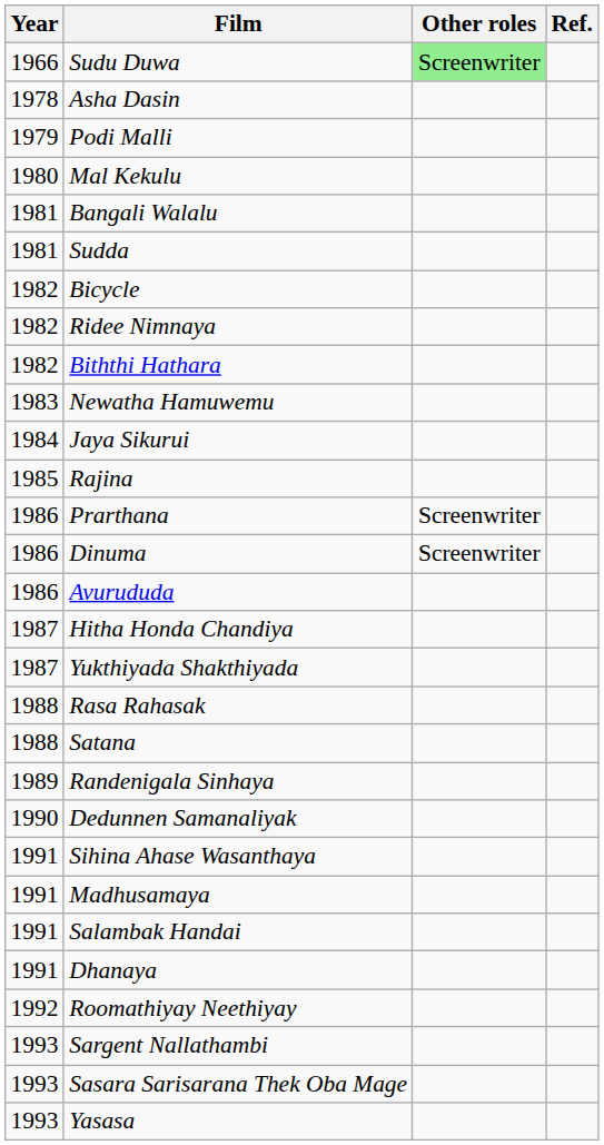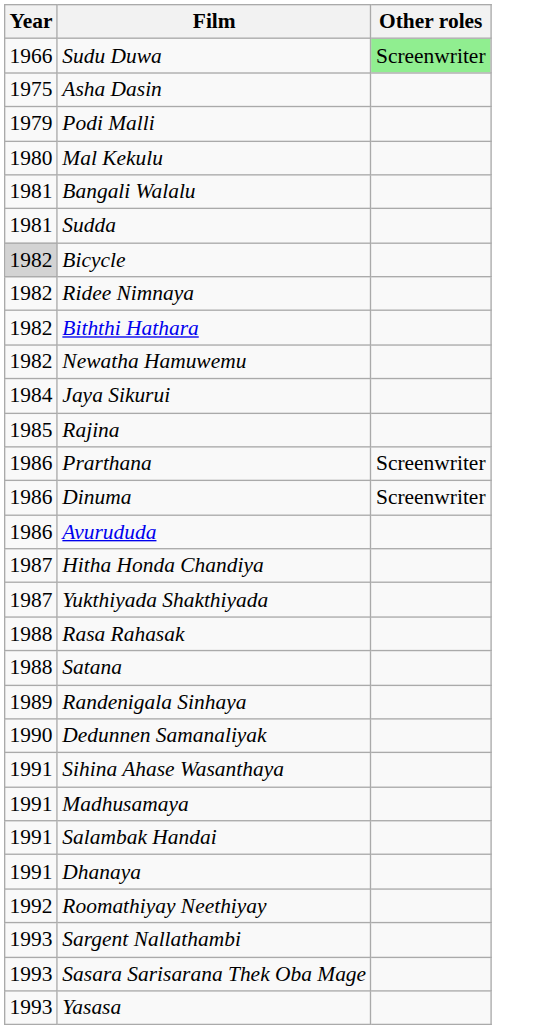- column: Ref.
Asha Dasin | Year: 1978 -> 1975
Bicycle | Year: no background -> lightgrey background
Newatha Hamuwemu | Year: 1983 -> 1982
